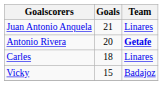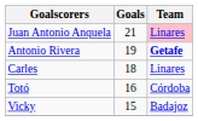Juan Antonio Anquela | Team: no background -> pink background
Antonio Rivera | Goals: 20 -> 19
+ row: Totó | 16 | Córdoba
